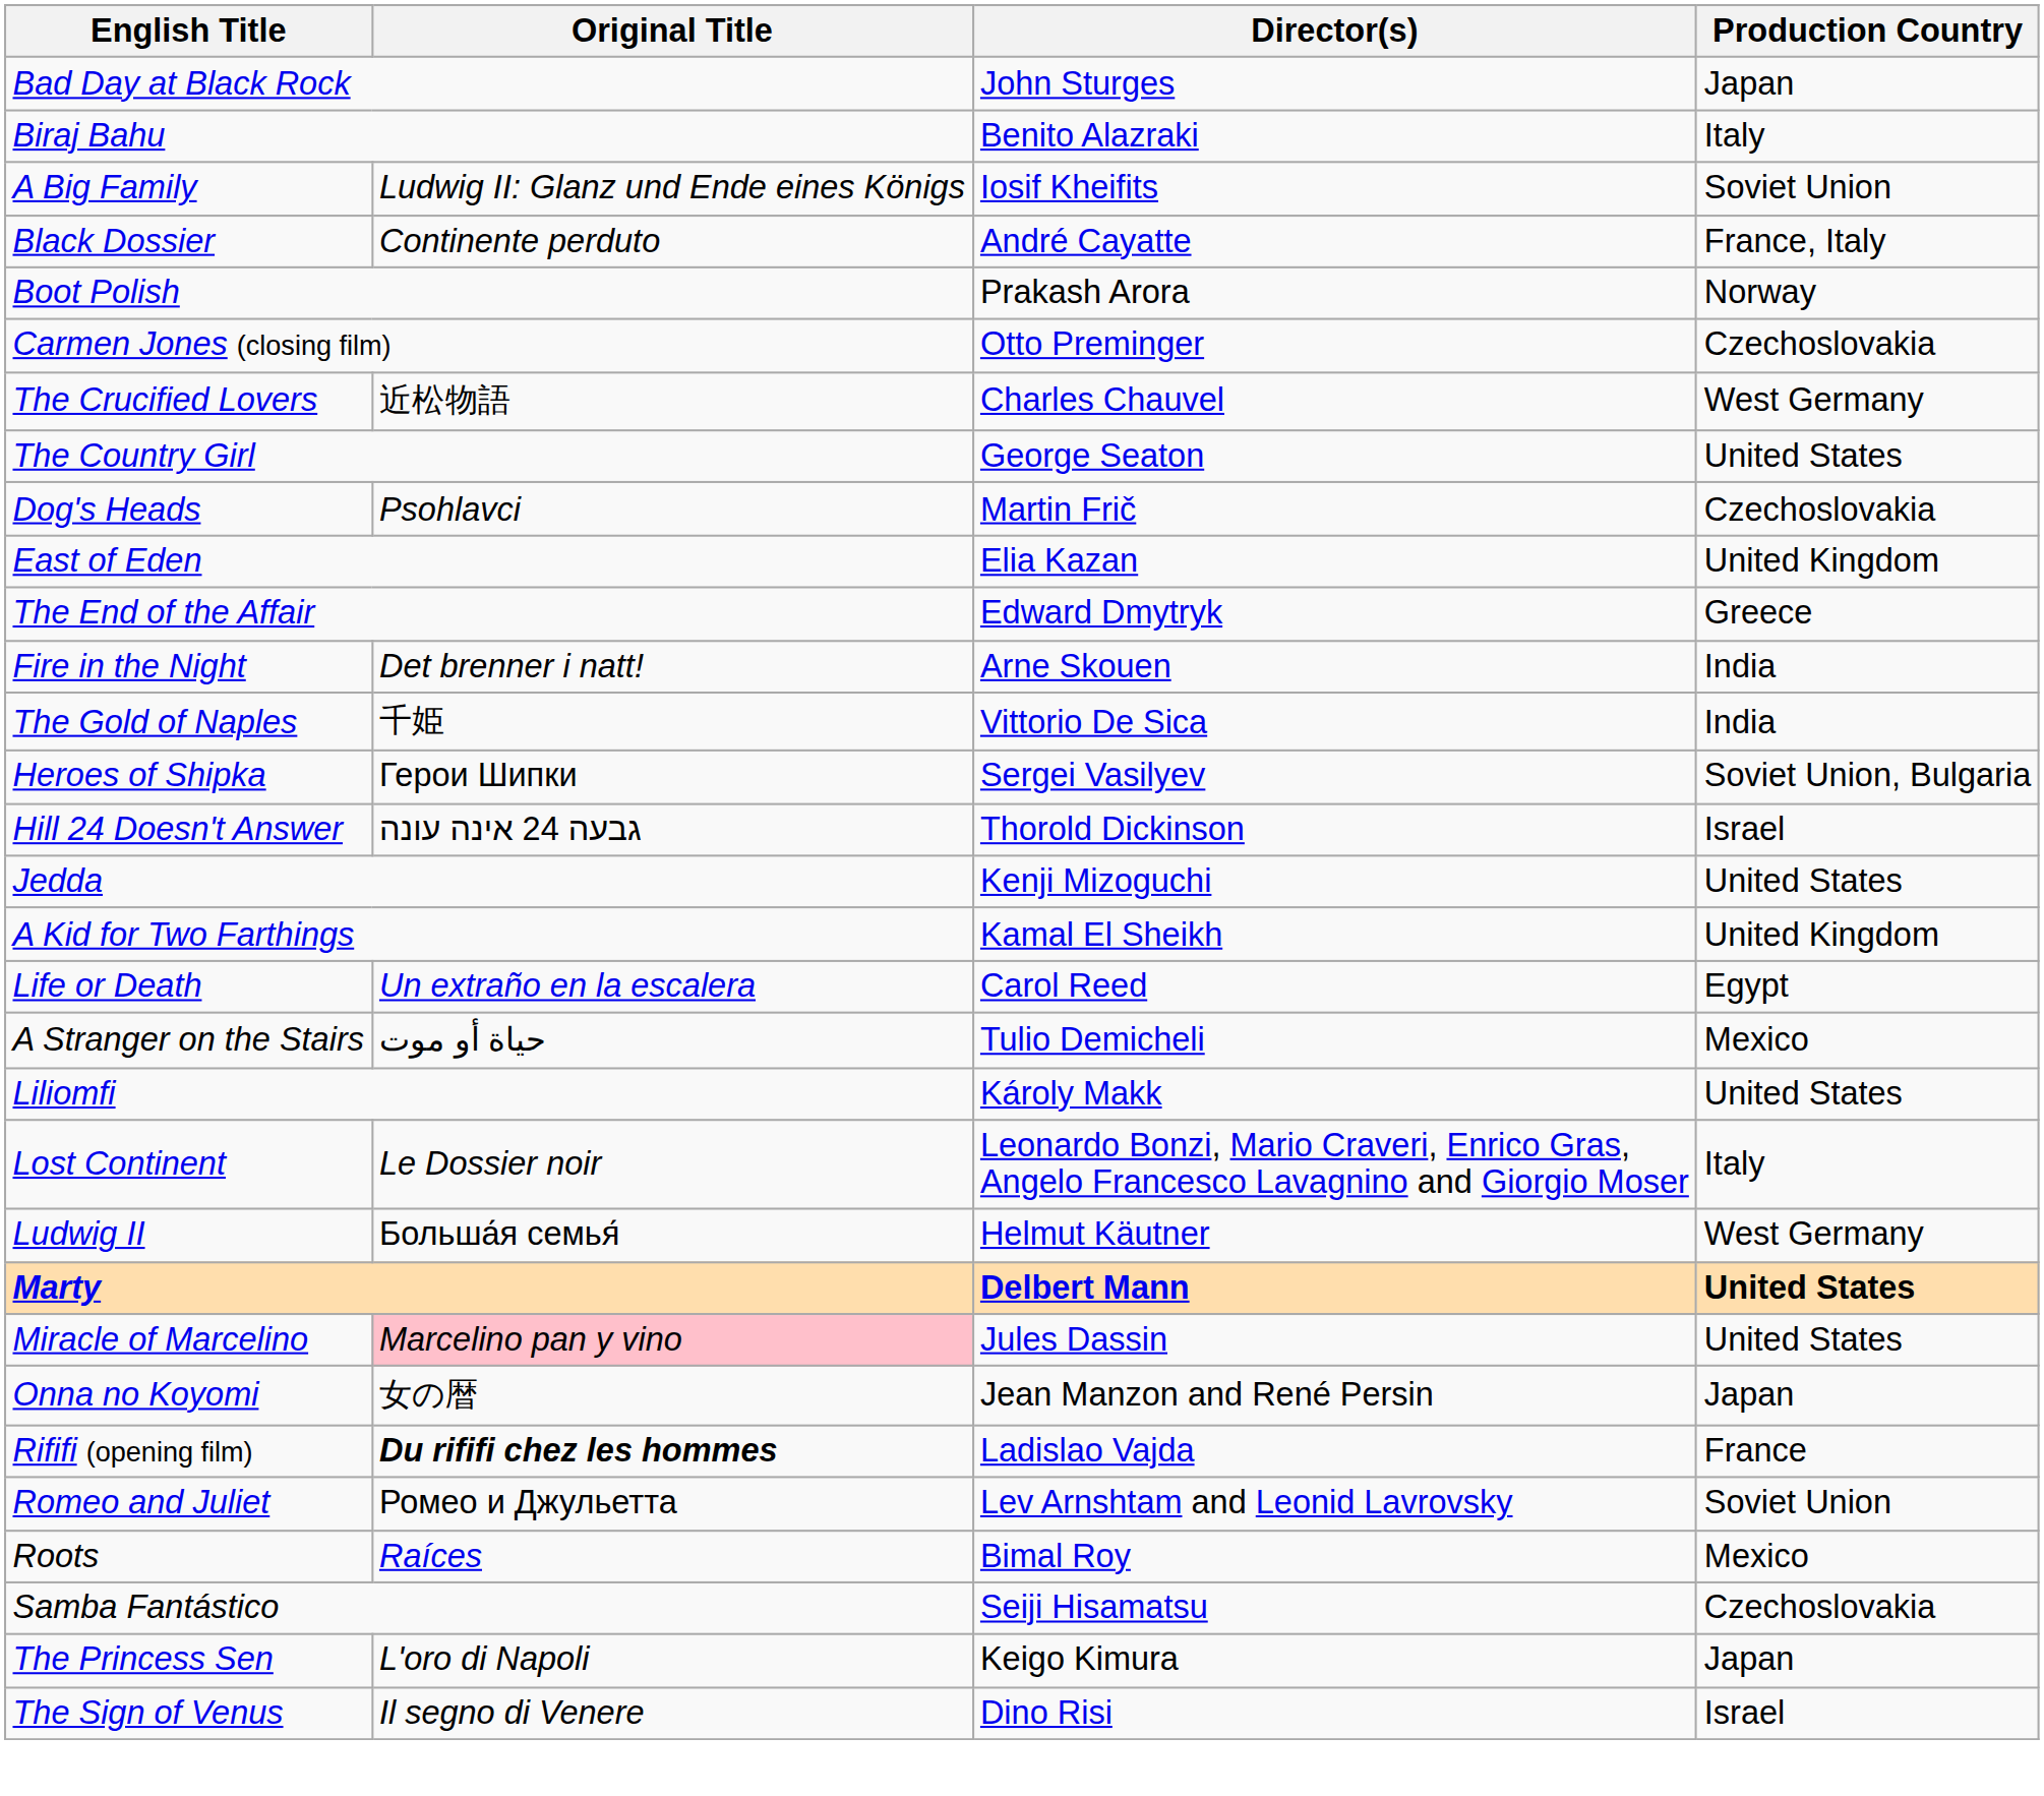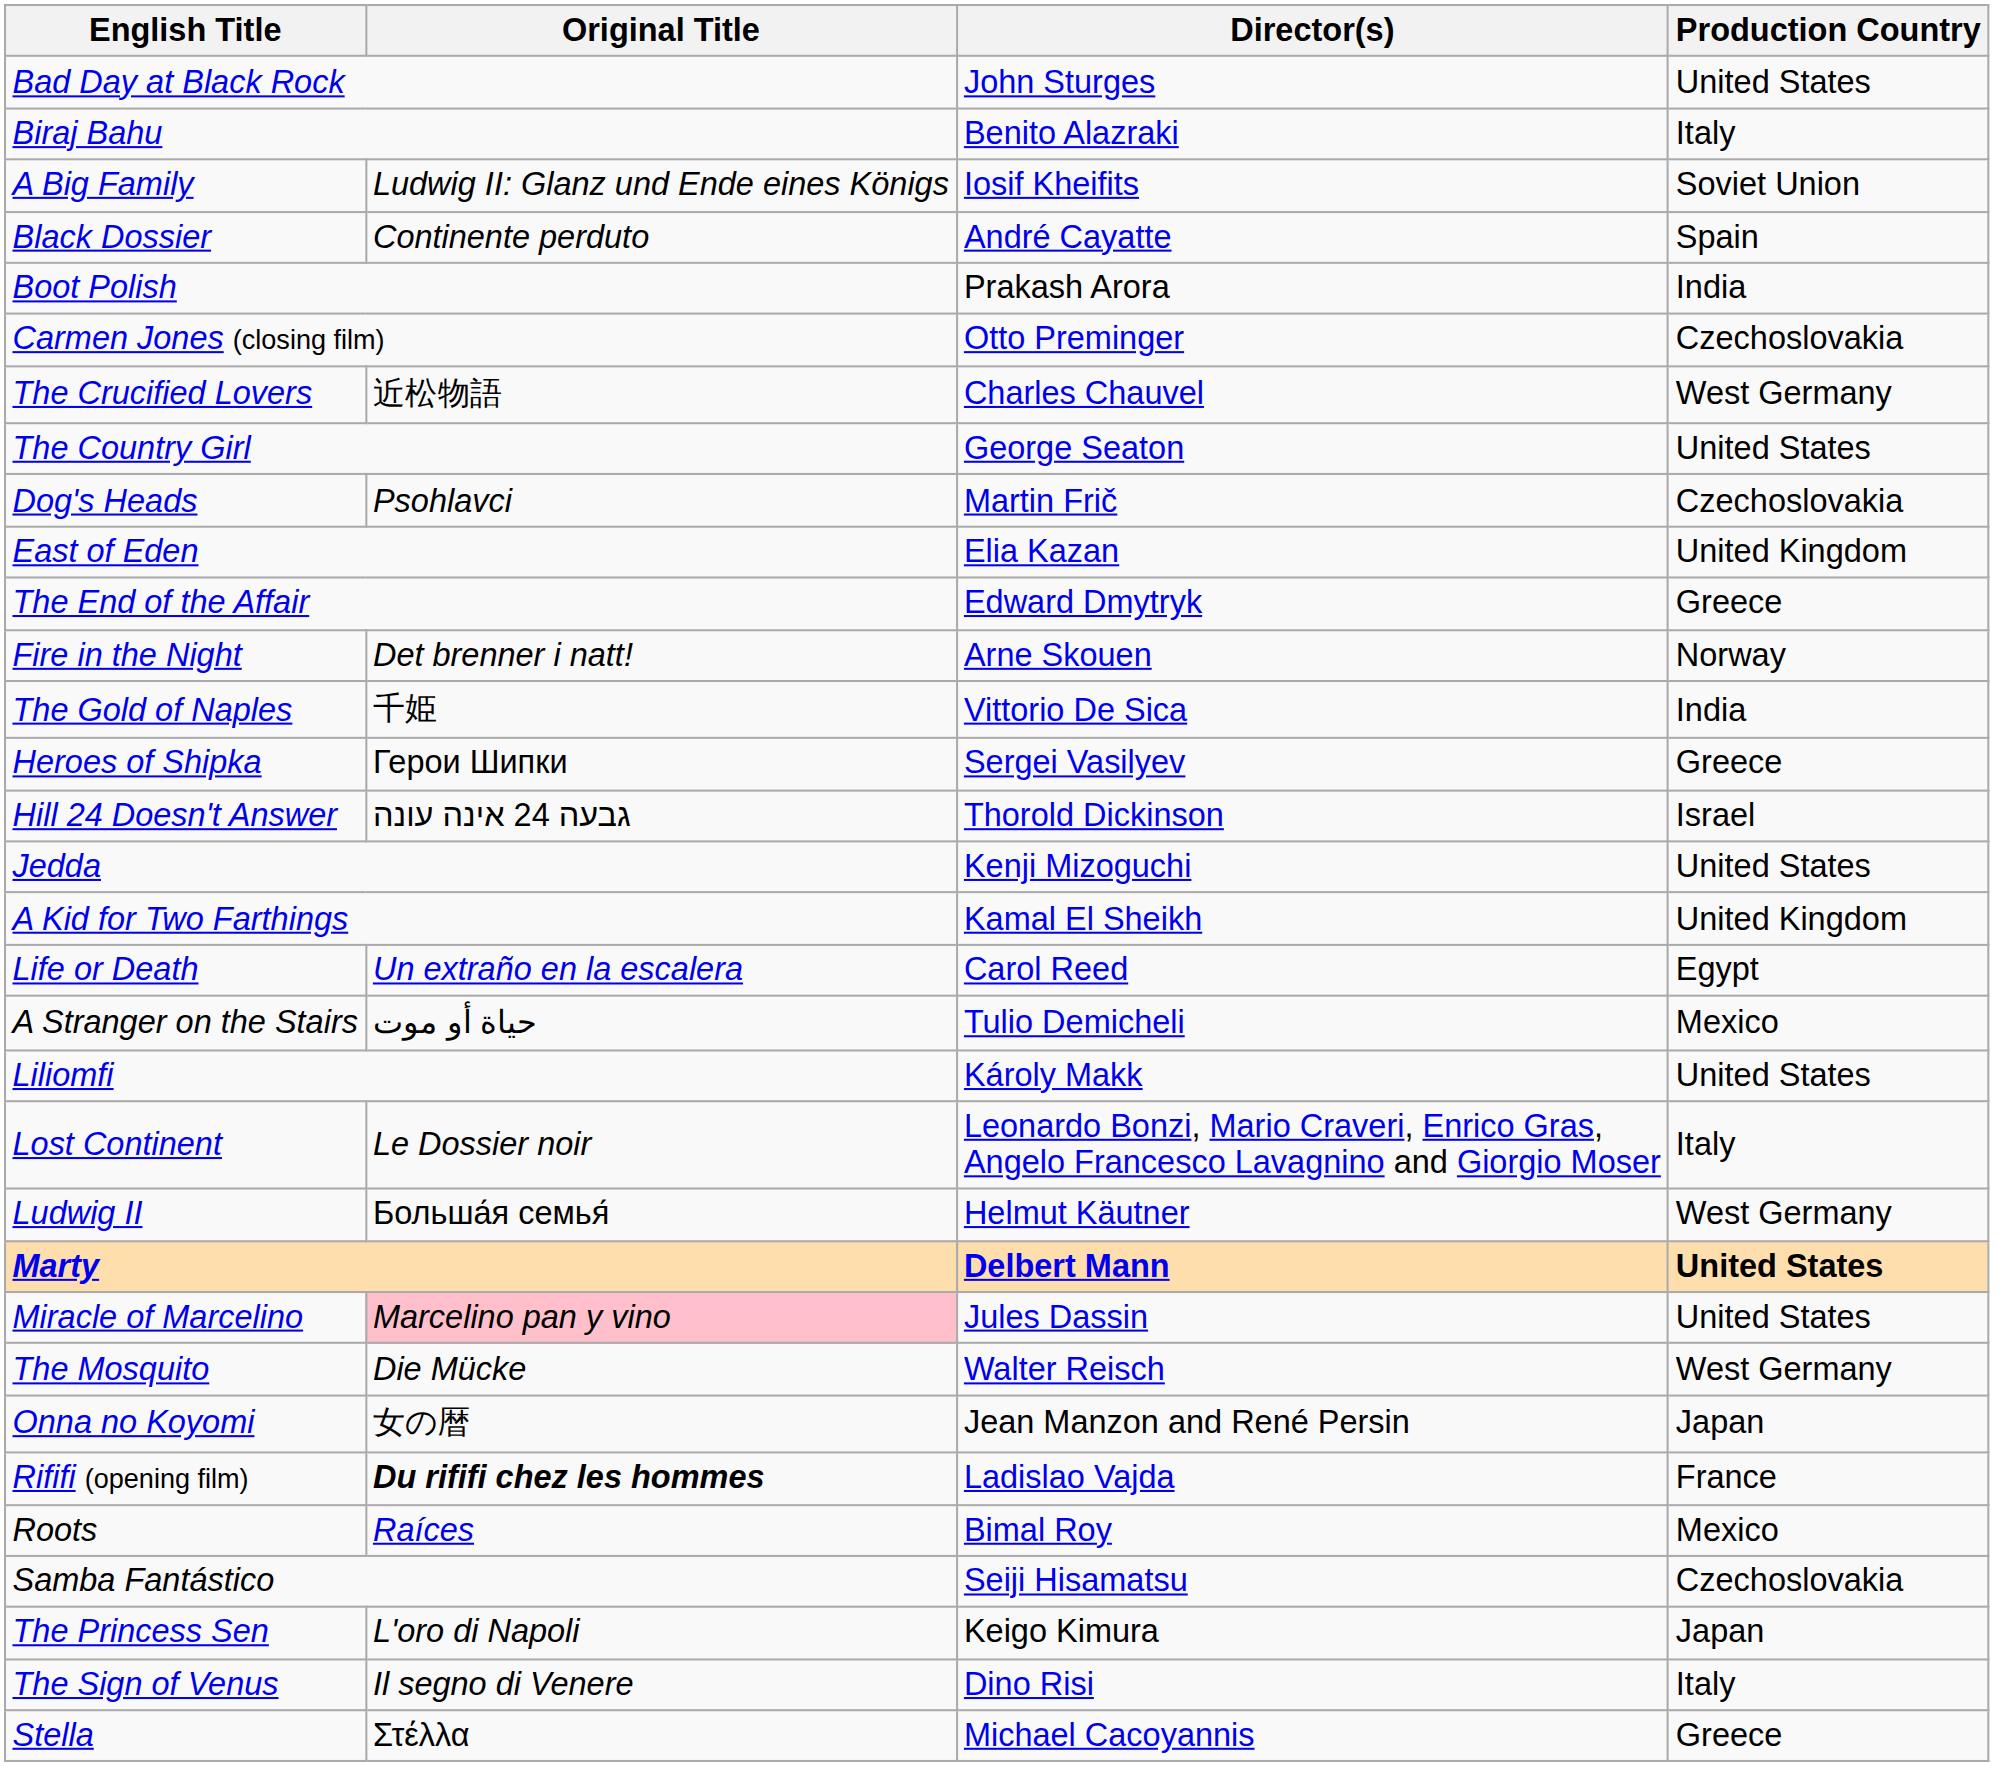Bad Day at Black Rock | Production Country: Japan -> United States
Black Dossier | Production Country: France, Italy -> Spain
Boot Polish | Production Country: Norway -> India
Fire in the Night | Production Country: India -> Norway
Heroes of Shipka | Production Country: Soviet Union, Bulgaria -> Greece
+ row: The Mosquito | Die Mücke | Walter Reisch | West Germany
- row: Romeo and Juliet | Ромео и Джульетта | Lev Arnshtam and Leonid Lavrovsky | Soviet Union
The Sign of Venus | Production Country: Israel -> Italy
+ row: Stella | Στέλλα | Michael Cacoyannis | Greece
